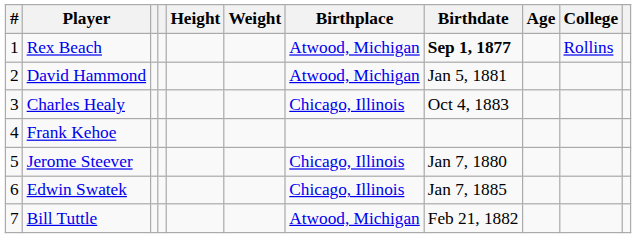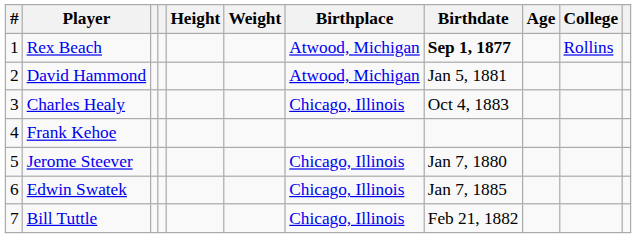Bill Tuttle | Birthplace: Atwood, Michigan -> Chicago, Illinois
